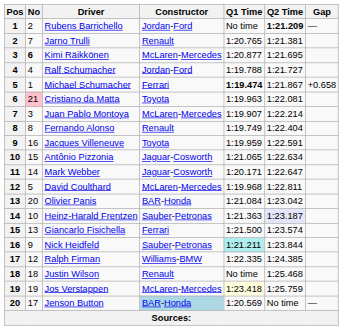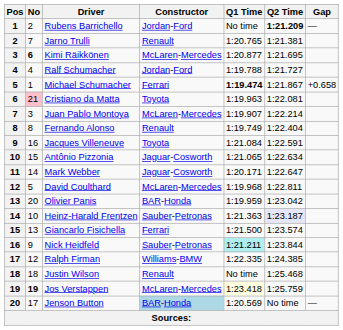Jacques Villeneuve | Q1 Time: 1:19.959 -> 1:21.084
Olivier Panis | Q1 Time: 1:21.084 -> 1:19.959
Jos Verstappen | No: normal -> bold
